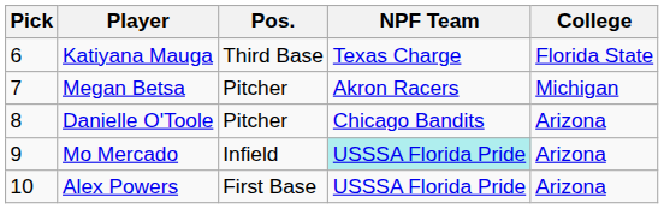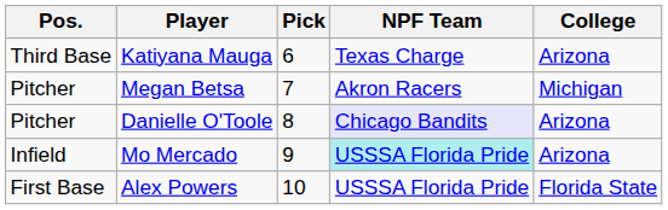columns swapped: Pick <-> Pos.
Katiyana Mauga | College: Florida State -> Arizona
Danielle O'Toole | NPF Team: no background -> lavender background
Alex Powers | College: Arizona -> Florida State
